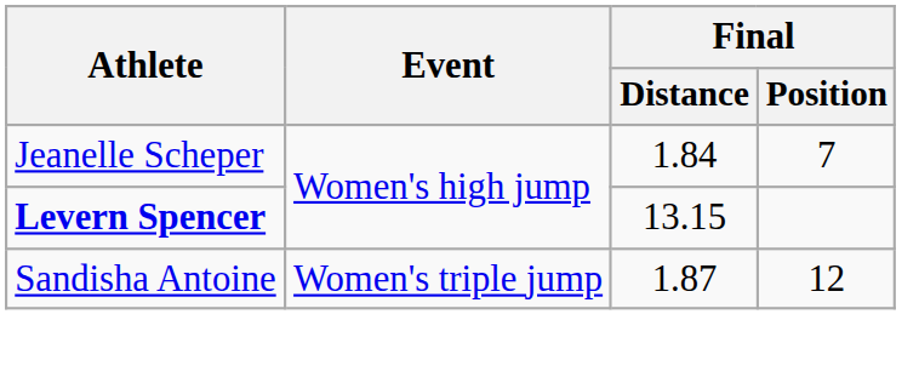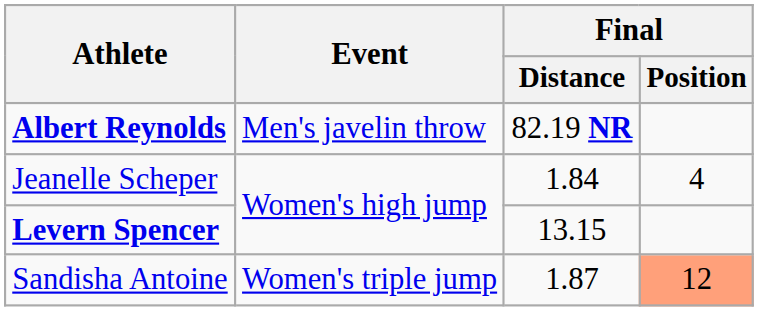+ row: Albert Reynolds | Men's javelin throw | 82.19 NR
Jeanelle Scheper | Final / Position: 7 -> 4
Sandisha Antoine | Final / Position: no background -> lightsalmon background
